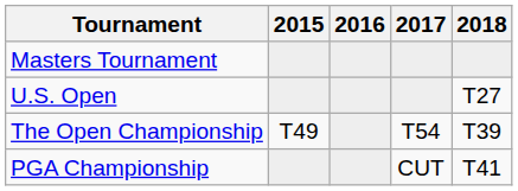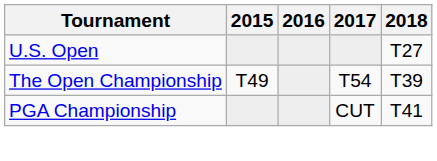- row: Masters Tournament
